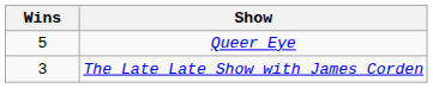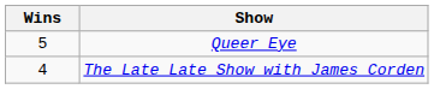The Late Late Show with James Corden | Wins: 3 -> 4
